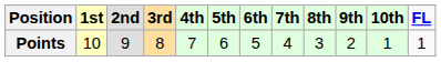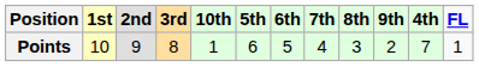columns swapped: 4th <-> 10th
